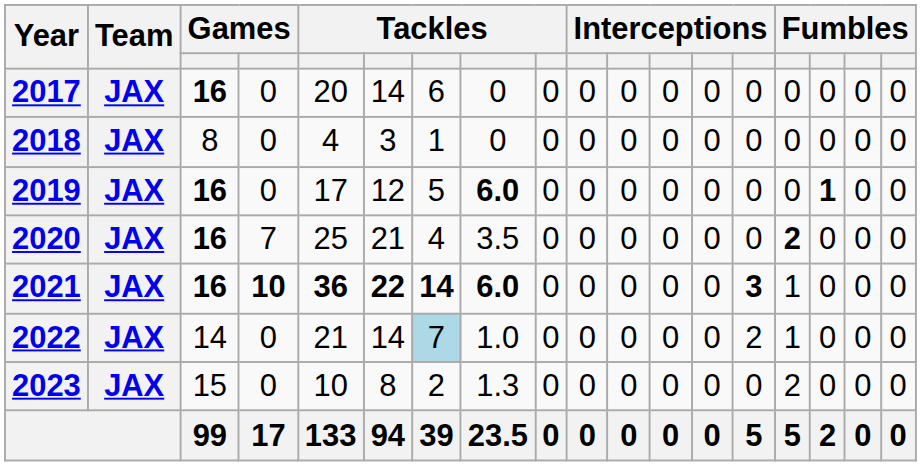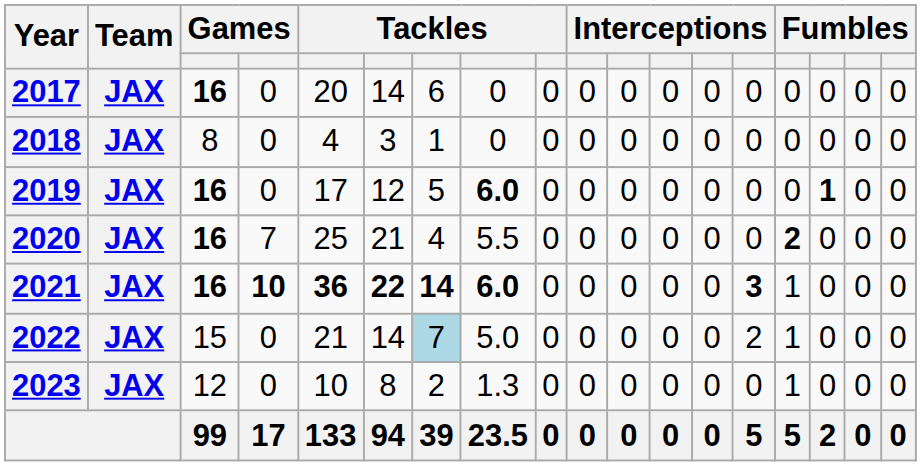2020 | column 8: 3.5 -> 5.5
2022 | column 3: 14 -> 15
2022 | column 8: 1.0 -> 5.0
2023 | column 3: 15 -> 12
2023 | column 15: 2 -> 1
